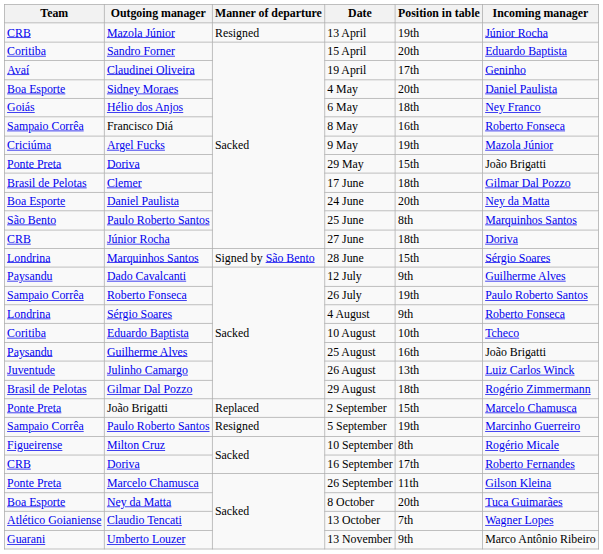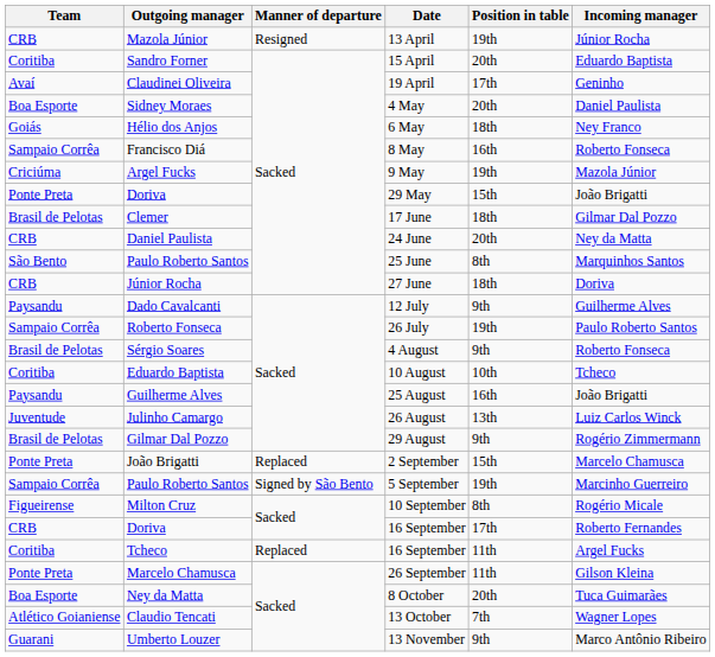24 June | Team: Boa Esporte -> CRB
- row: Londrina | Marquinhos Santos | Signed by São Bento | 28 June | 15th | Sérgio Soares
4 August | Team: Londrina -> Brasil de Pelotas
29 August | Position in table: 18th -> 9th
5 September | Manner of departure: Resigned -> Signed by São Bento
+ row: Coritiba | Tcheco | Replaced | 16 September | 11th | Argel Fucks
